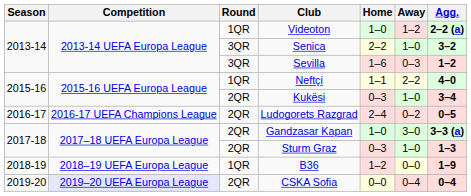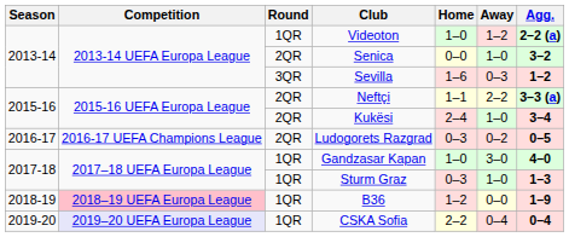Senica | Round: 3QR -> 2QR
Senica | Home: 2–2 -> 0–0
Neftçi | Round: 1QR -> 2QR
Neftçi | Agg.: 4–0 -> 3–3 (a)
Kukësi | Home: 0–3 -> 2–4
Ludogorets Razgrad | Home: 2–4 -> 0–3
Gandzasar Kapan | Round: 2QR -> 1QR
Gandzasar Kapan | Agg.: 3–3 (a) -> 4–0
Sturm Graz | Round: 2QR -> 1QR
B36 | Competition: no background -> pink background
CSKA Sofia | Round: 2QR -> 1QR
CSKA Sofia | Home: 0–0 -> 2–2
